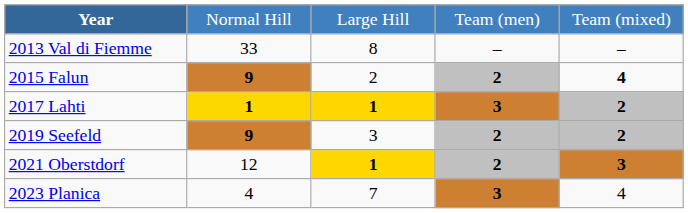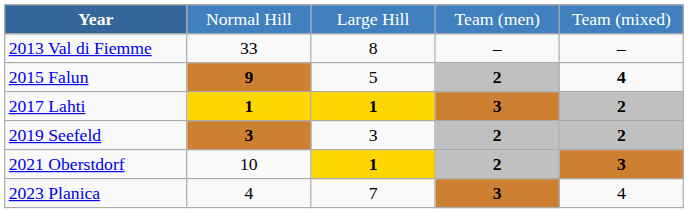2015 Falun | column 3: 2 -> 5
2019 Seefeld | column 2: 9 -> 3
2021 Oberstdorf | column 2: 12 -> 10
